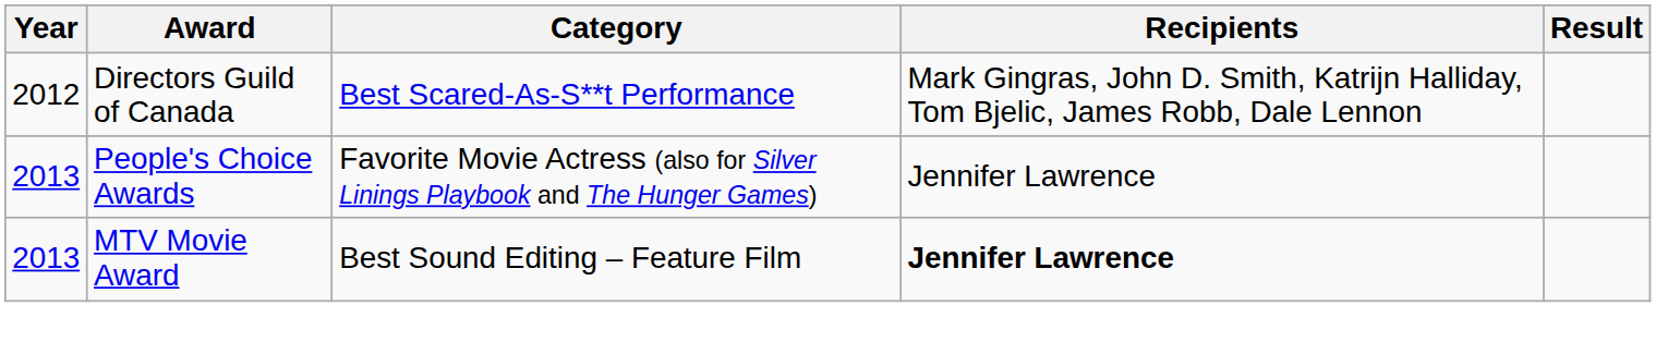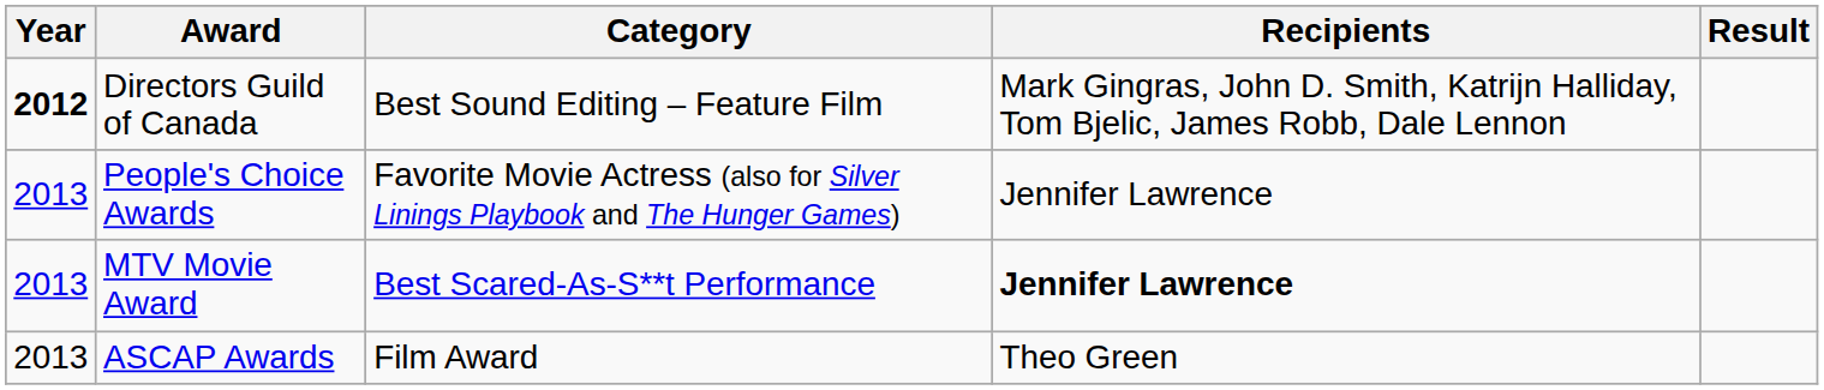Directors Guild of Canada | Year: normal -> bold
Directors Guild of Canada | Category: Best Scared-As-S**t Performance -> Best Sound Editing – Feature Film
MTV Movie Award | Category: Best Sound Editing – Feature Film -> Best Scared-As-S**t Performance
+ row: 2013 | ASCAP Awards | Film Award | Theo Green
